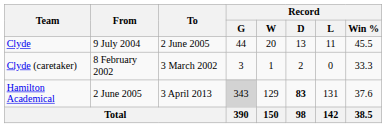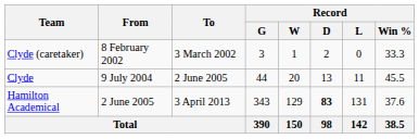rows swapped: Clyde (caretaker) <-> Clyde
Hamilton Academical | Record / G: lightgrey background -> no background
